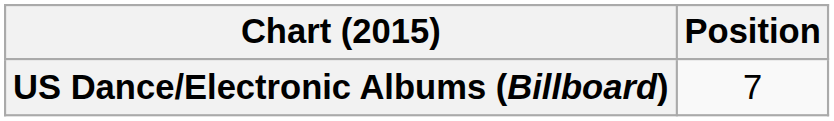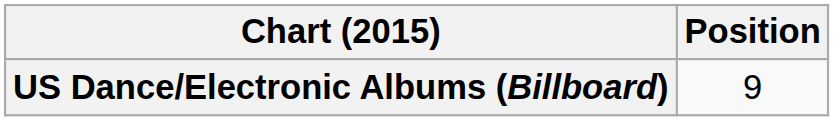US Dance/Electronic Albums (Billboard) | Position: 7 -> 9
